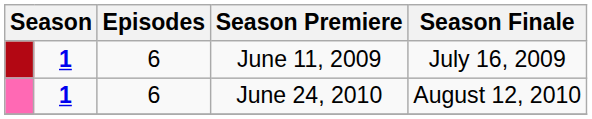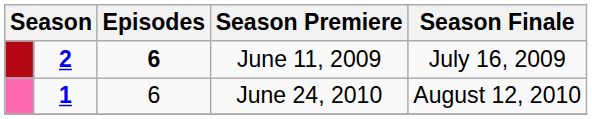June 11, 2009 | column 2: 1 -> 2
June 11, 2009 | Episodes: normal -> bold
